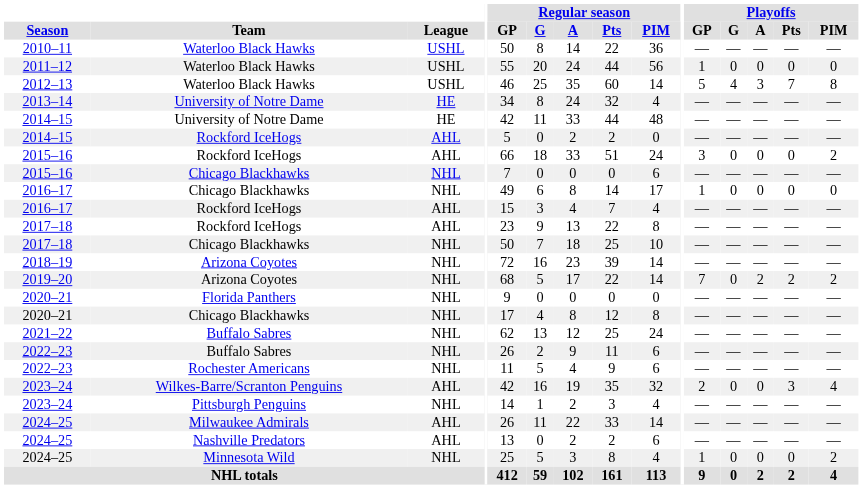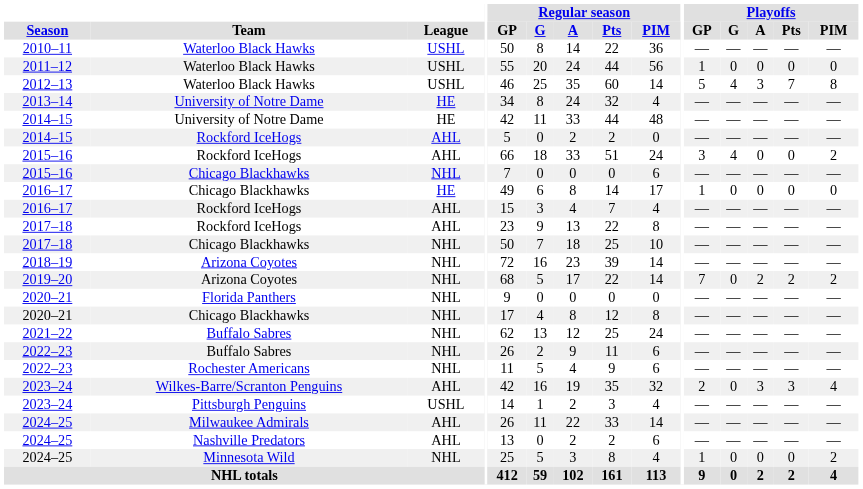2015–16 / Rockford IceHogs | Playoffs / G: 0 -> 4
2016–17 / Chicago Blackhawks | League: NHL -> HE
2023–24 / Wilkes-Barre/Scranton Penguins | Playoffs / A: 0 -> 3
2023–24 / Pittsburgh Penguins | League: NHL -> USHL
